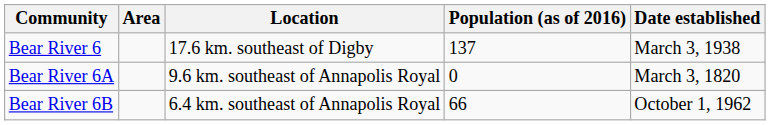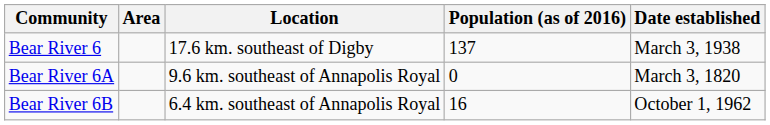Bear River 6B | Population (as of 2016): 66 -> 16
